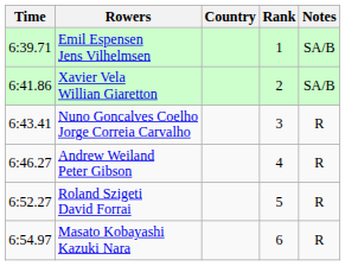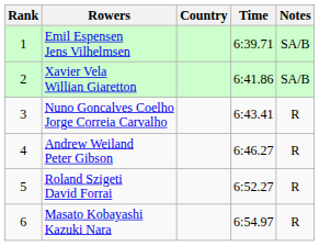columns swapped: Rank <-> Time
